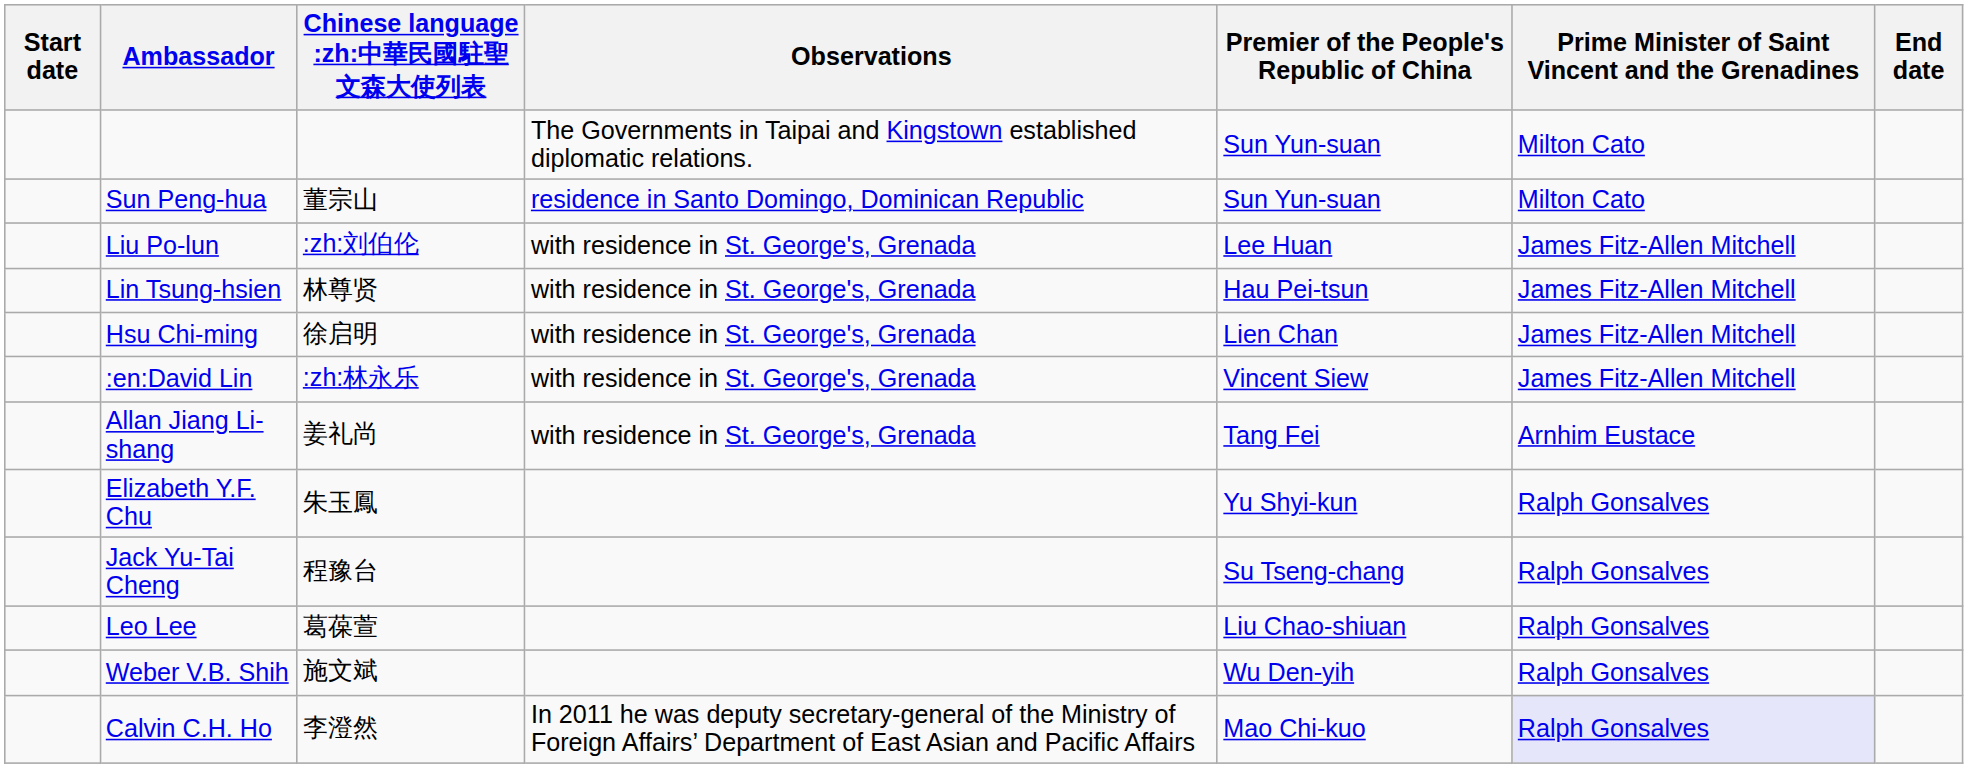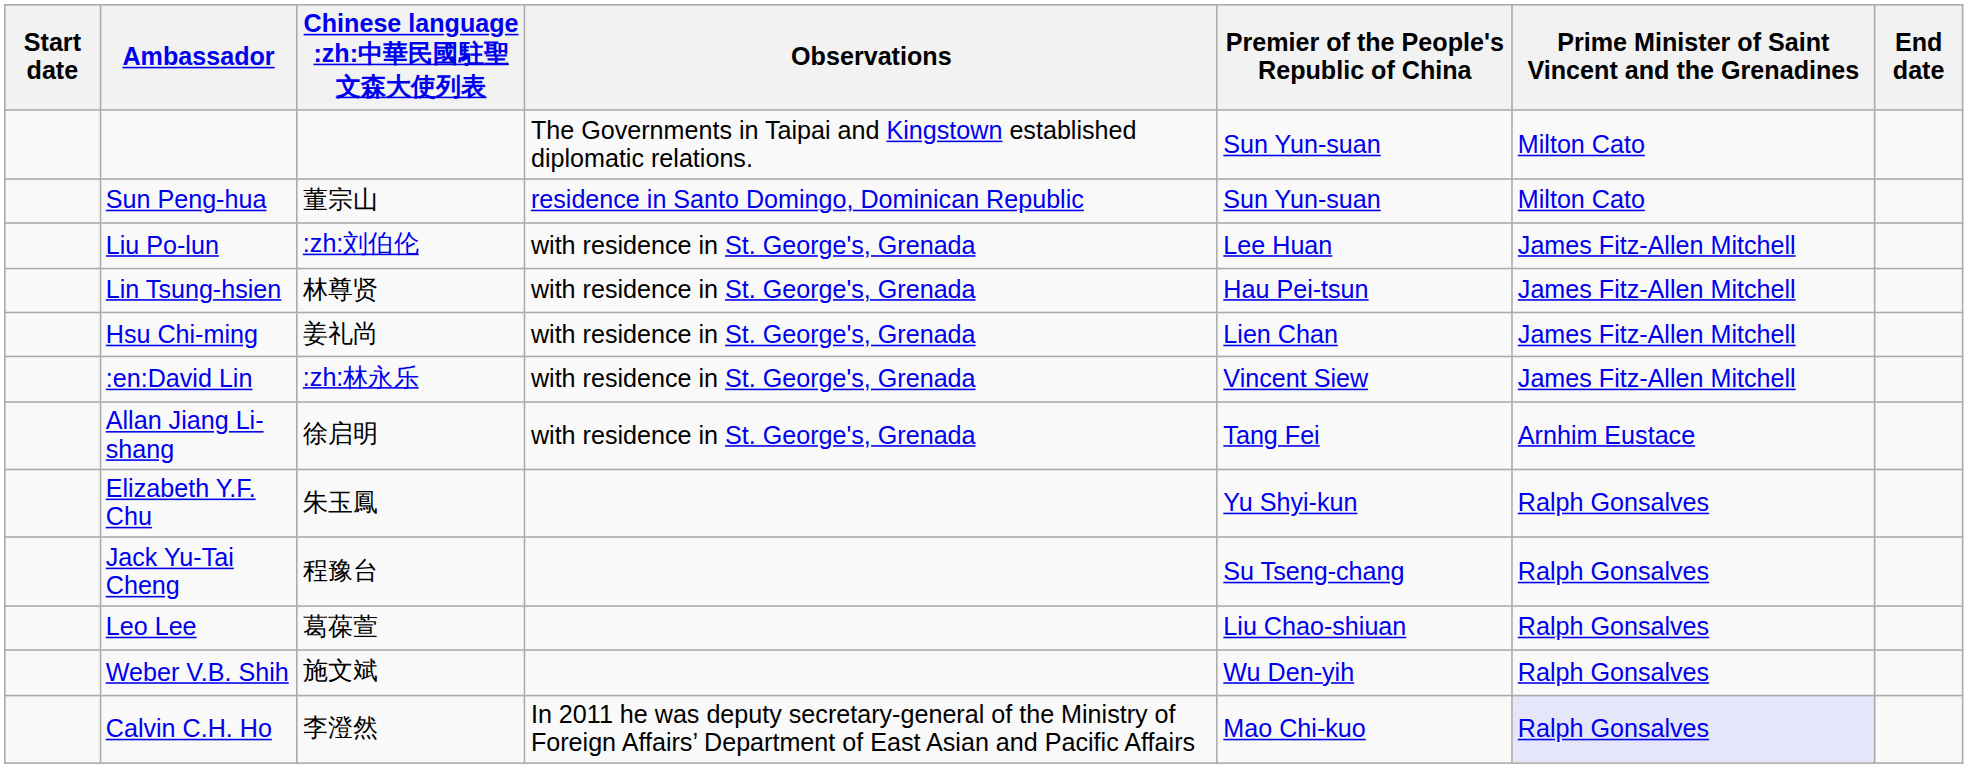Hsu Chi-ming | Chinese language :zh:中華民國駐聖文森大使列表: 徐启明 -> 姜礼尚
Allan Jiang Li-shang | Chinese language :zh:中華民國駐聖文森大使列表: 姜礼尚 -> 徐启明
